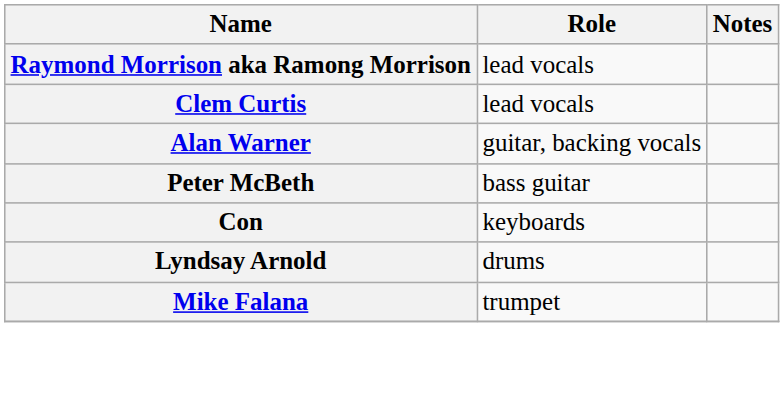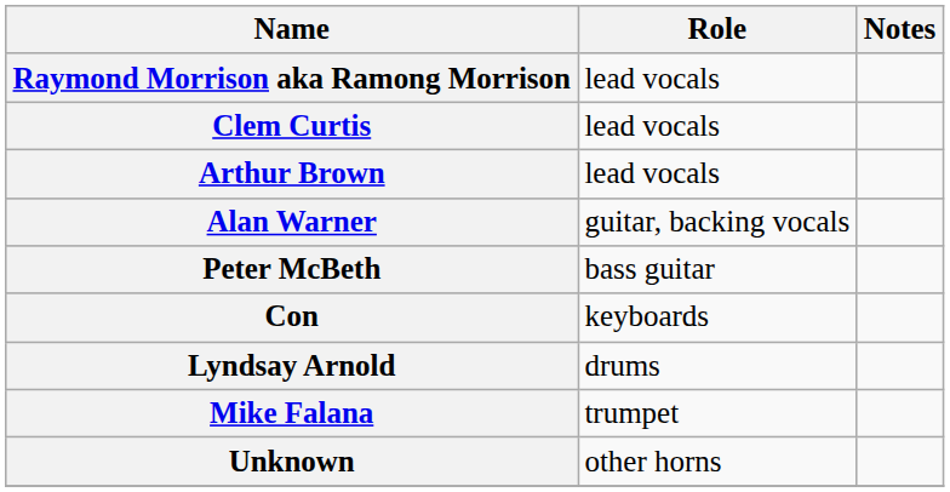+ row: Arthur Brown | lead vocals
+ row: Unknown | other horns
